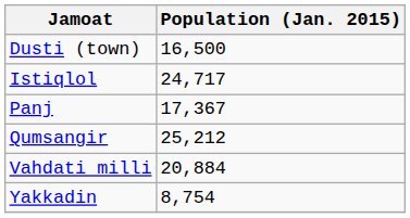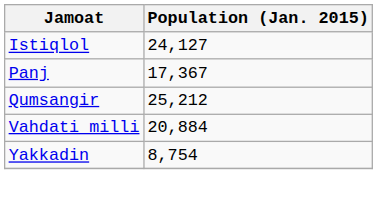- row: Dusti (town) | 16,500
Istiqlol | Population (Jan. 2015): 24,717 -> 24,127
